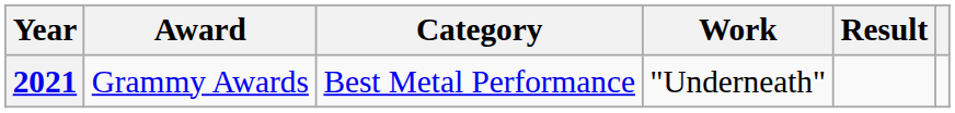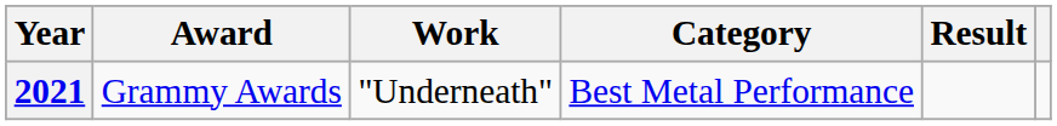columns swapped: Work <-> Category
